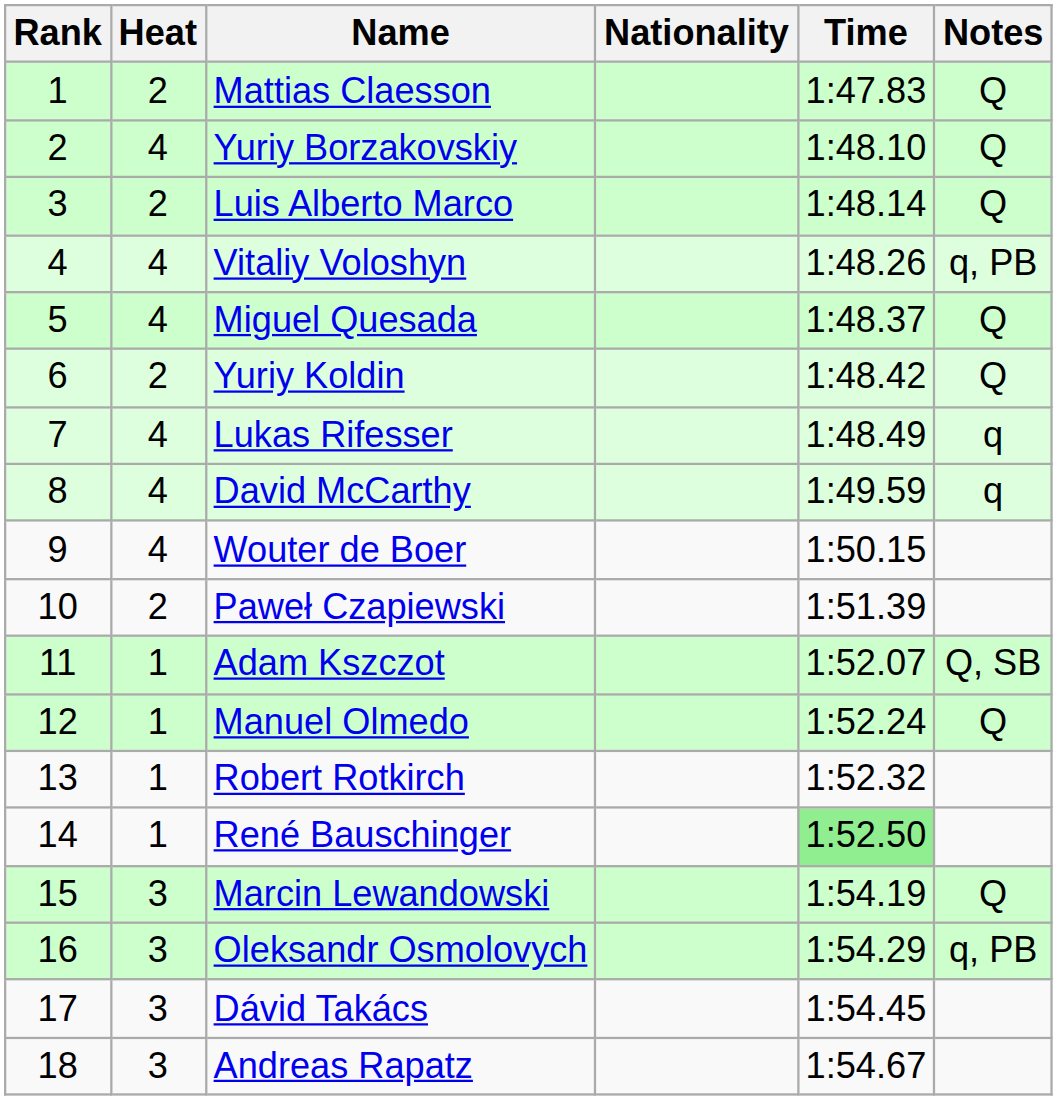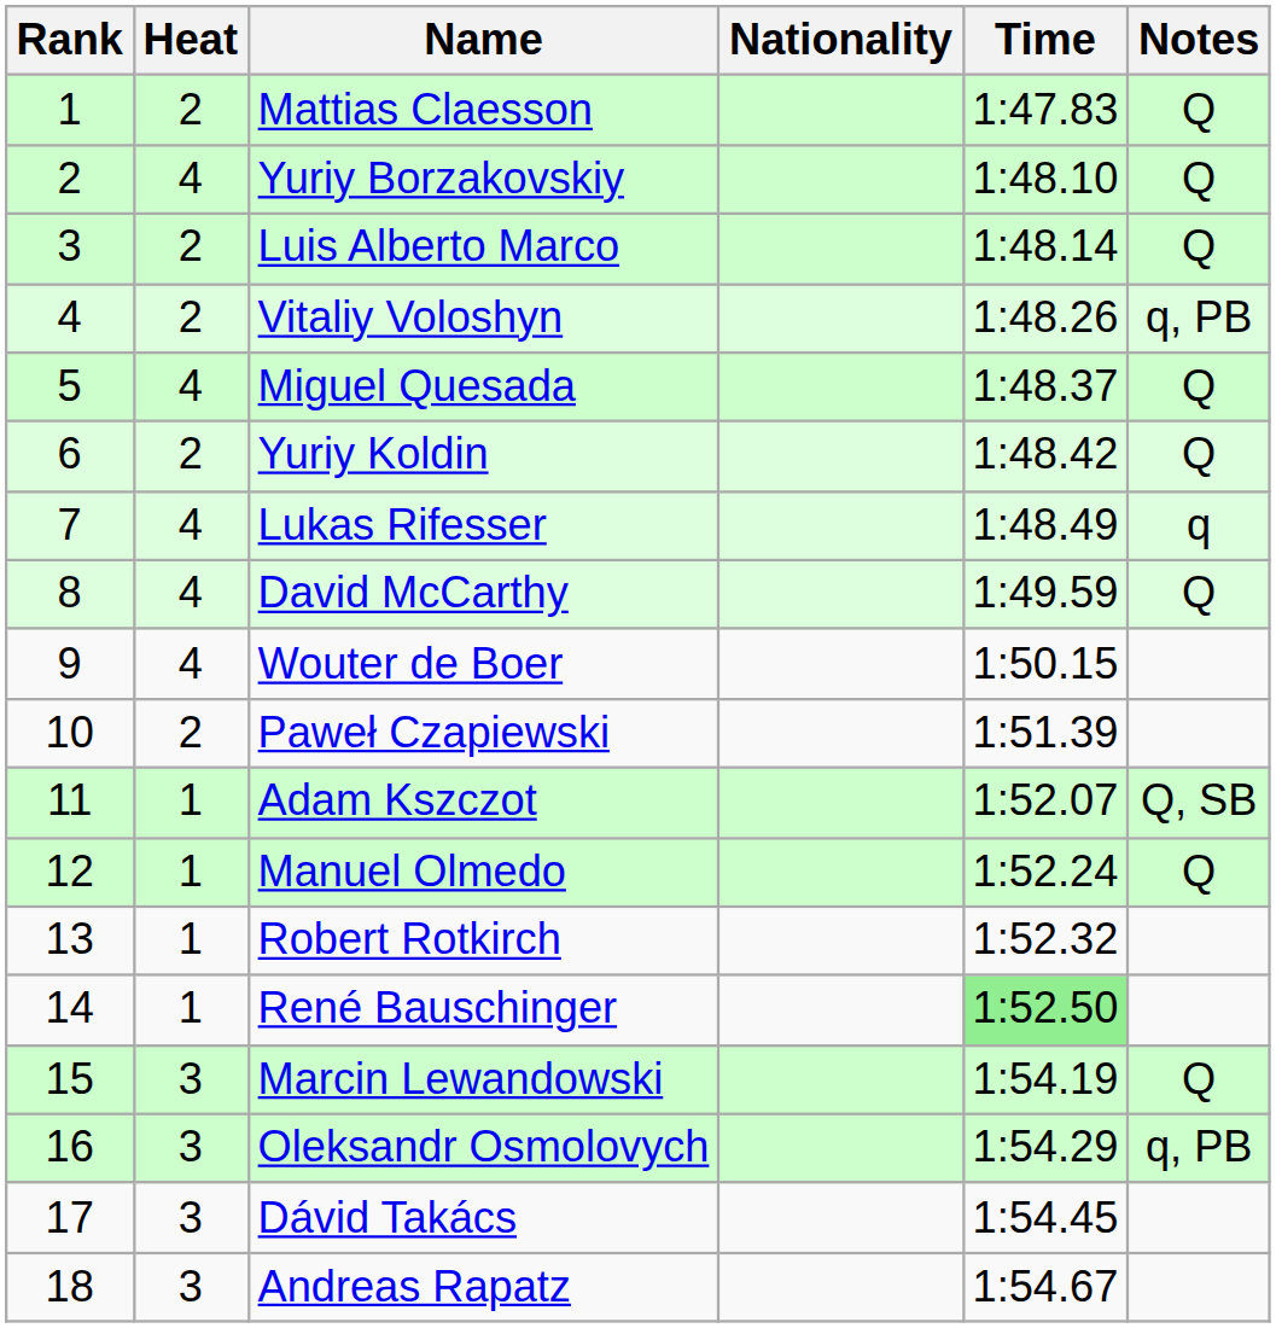Vitaliy Voloshyn | Heat: 4 -> 2
David McCarthy | Notes: q -> Q
